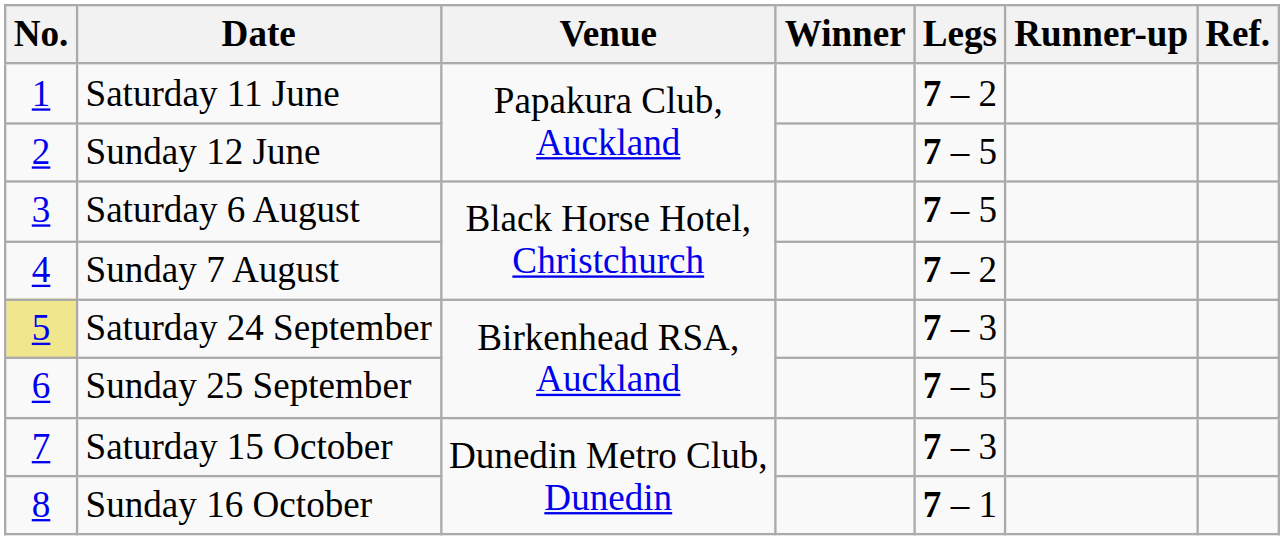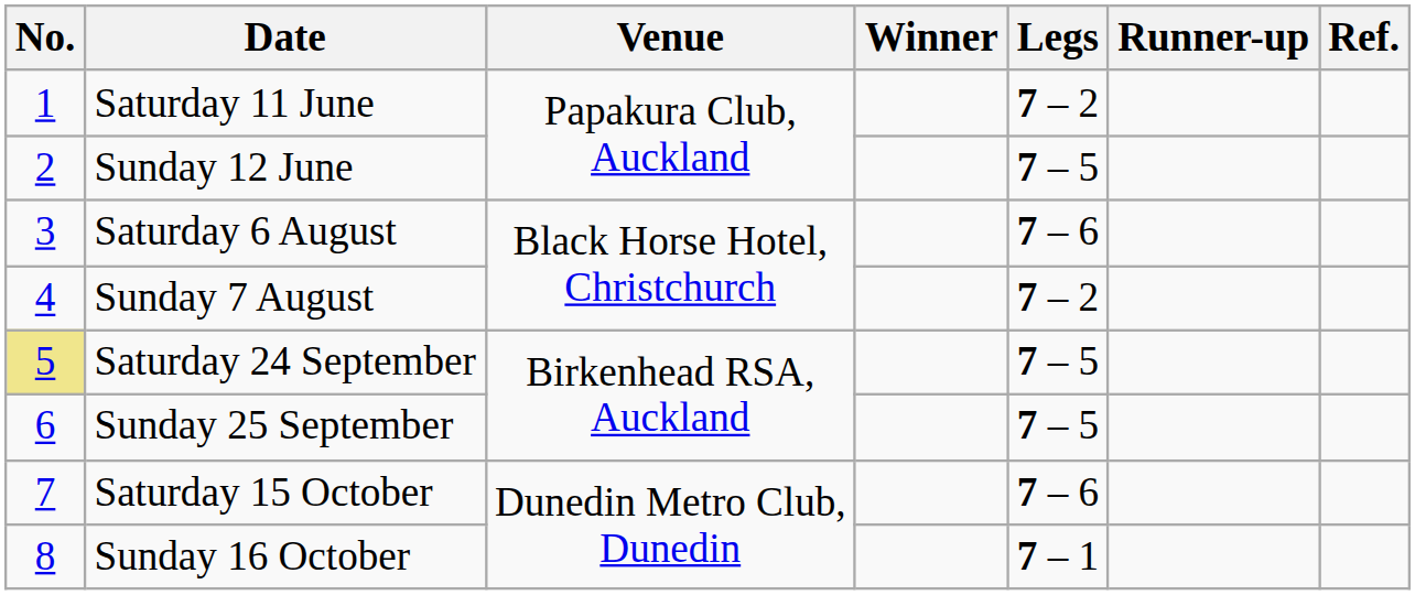Saturday 6 August | Legs: 7 – 5 -> 7 – 6
Saturday 24 September | Legs: 7 – 3 -> 7 – 5
Saturday 15 October | Legs: 7 – 3 -> 7 – 6
